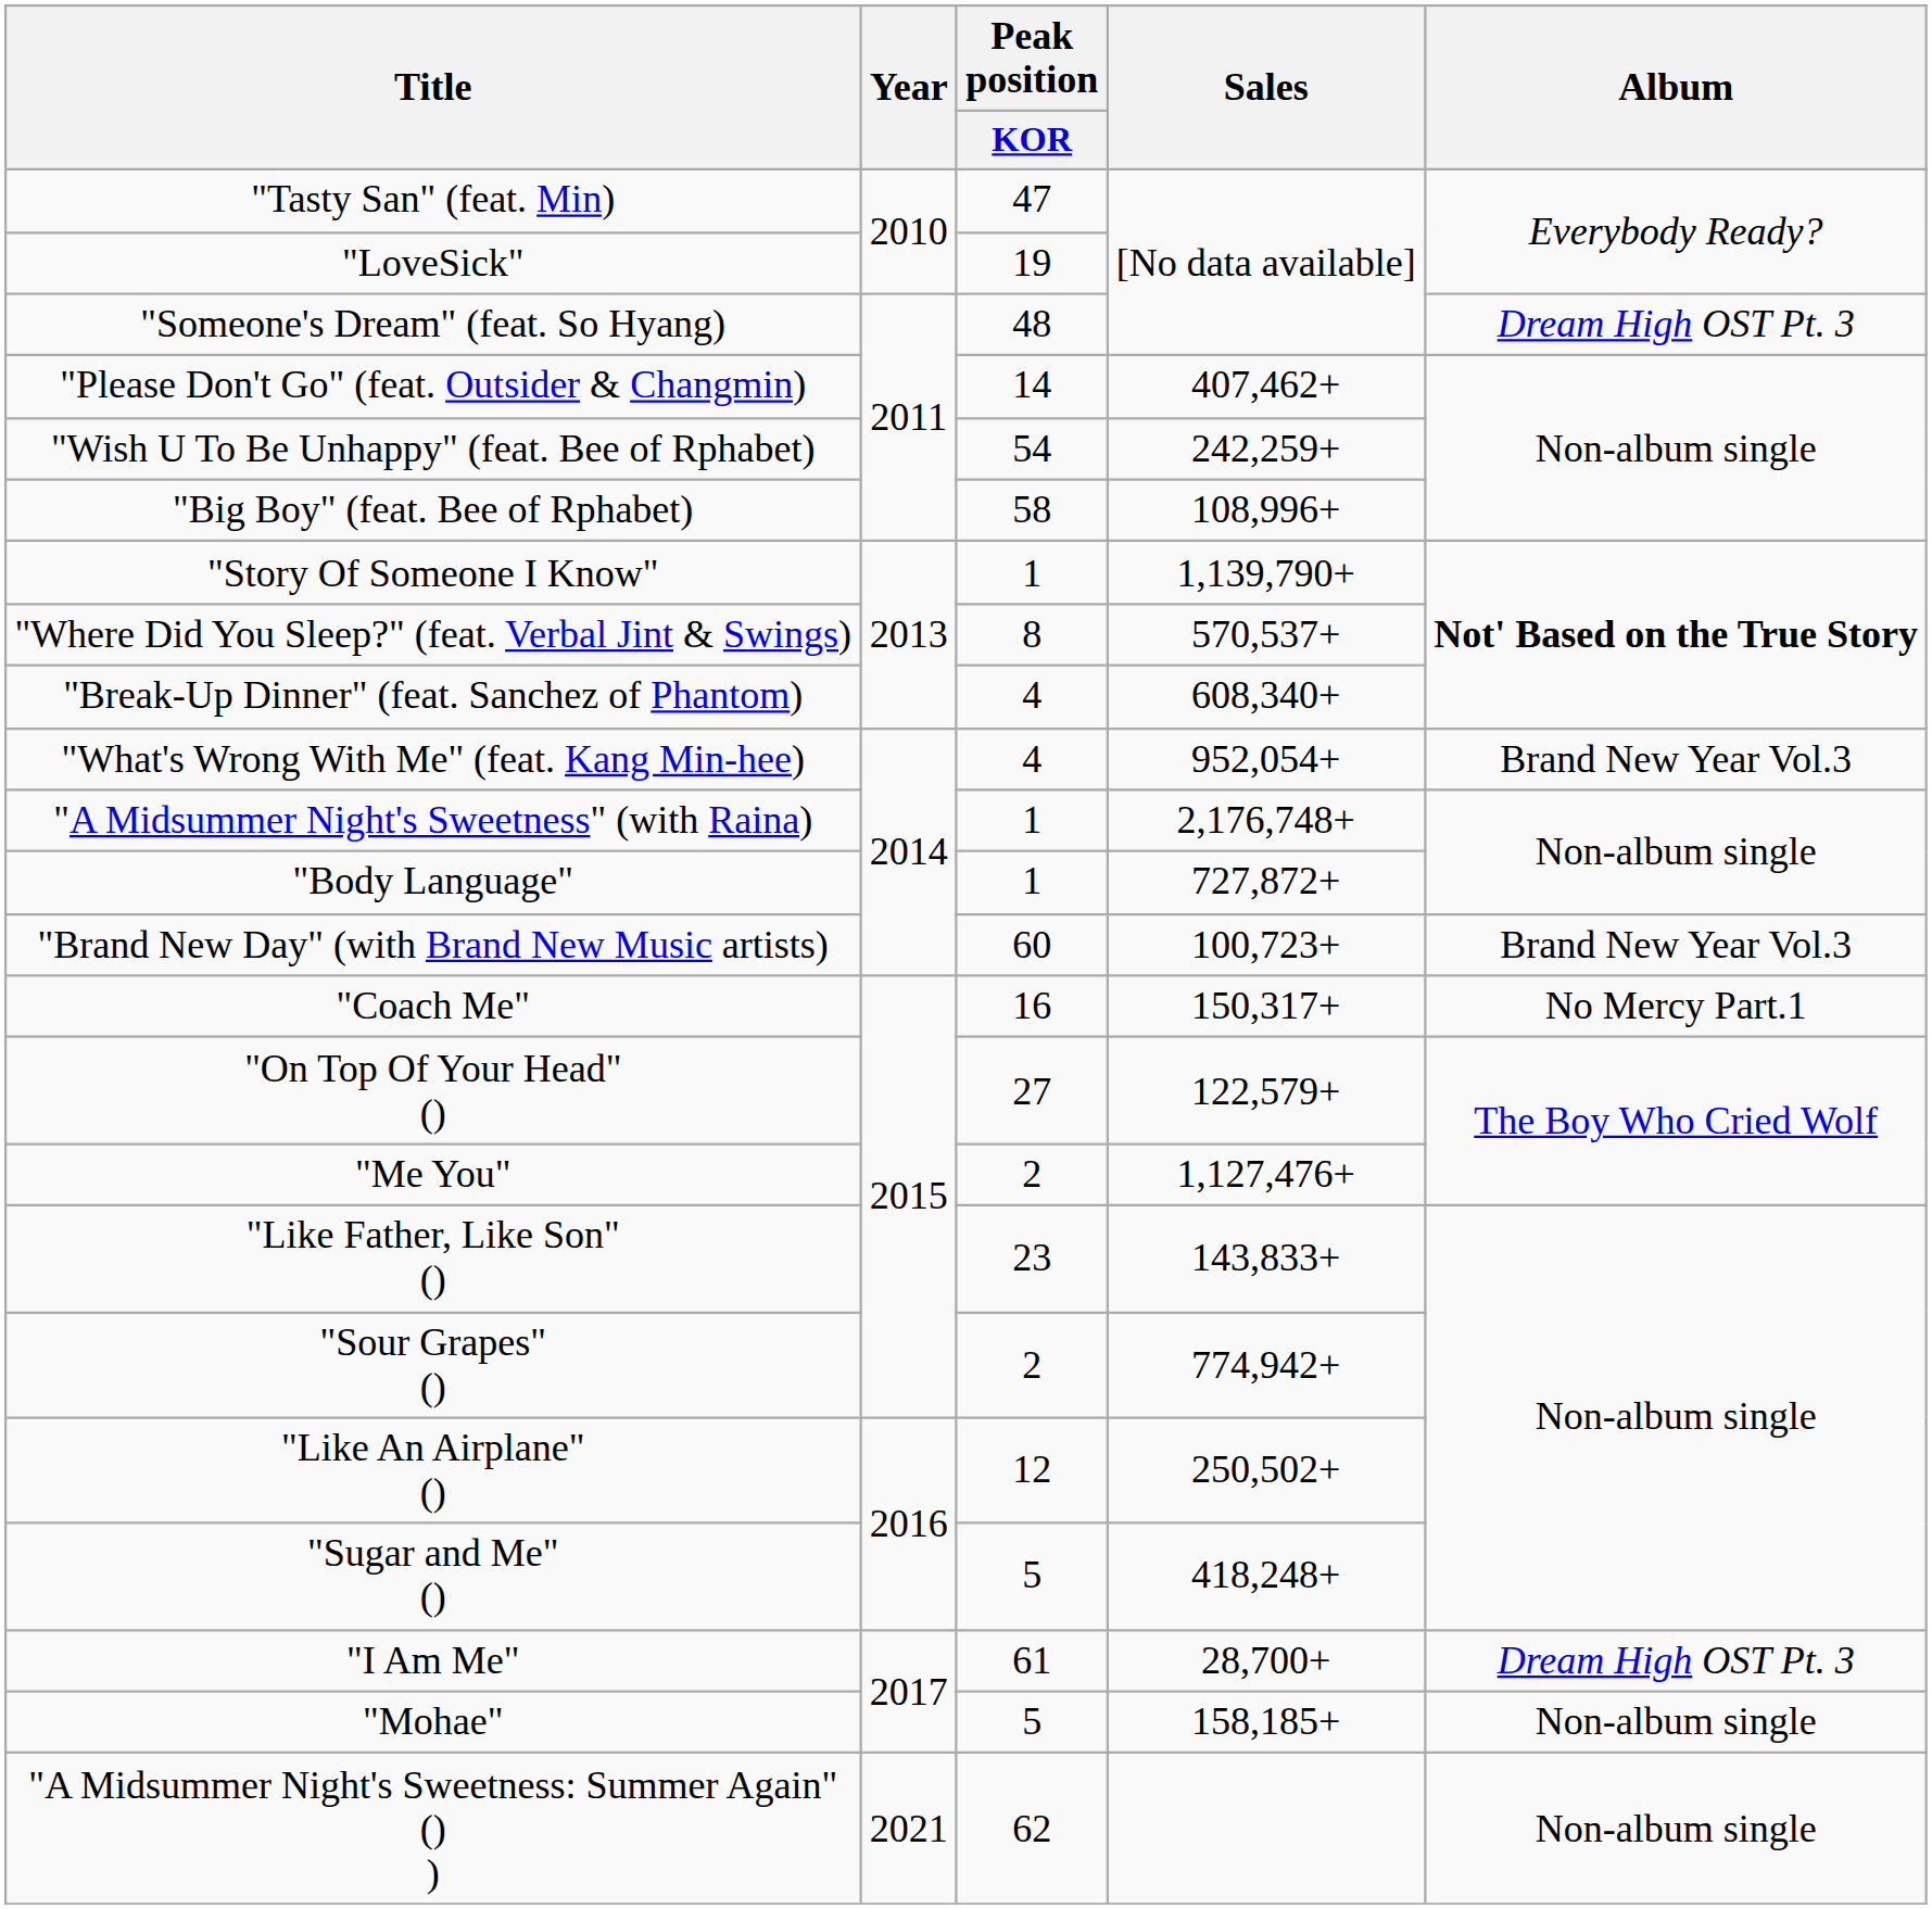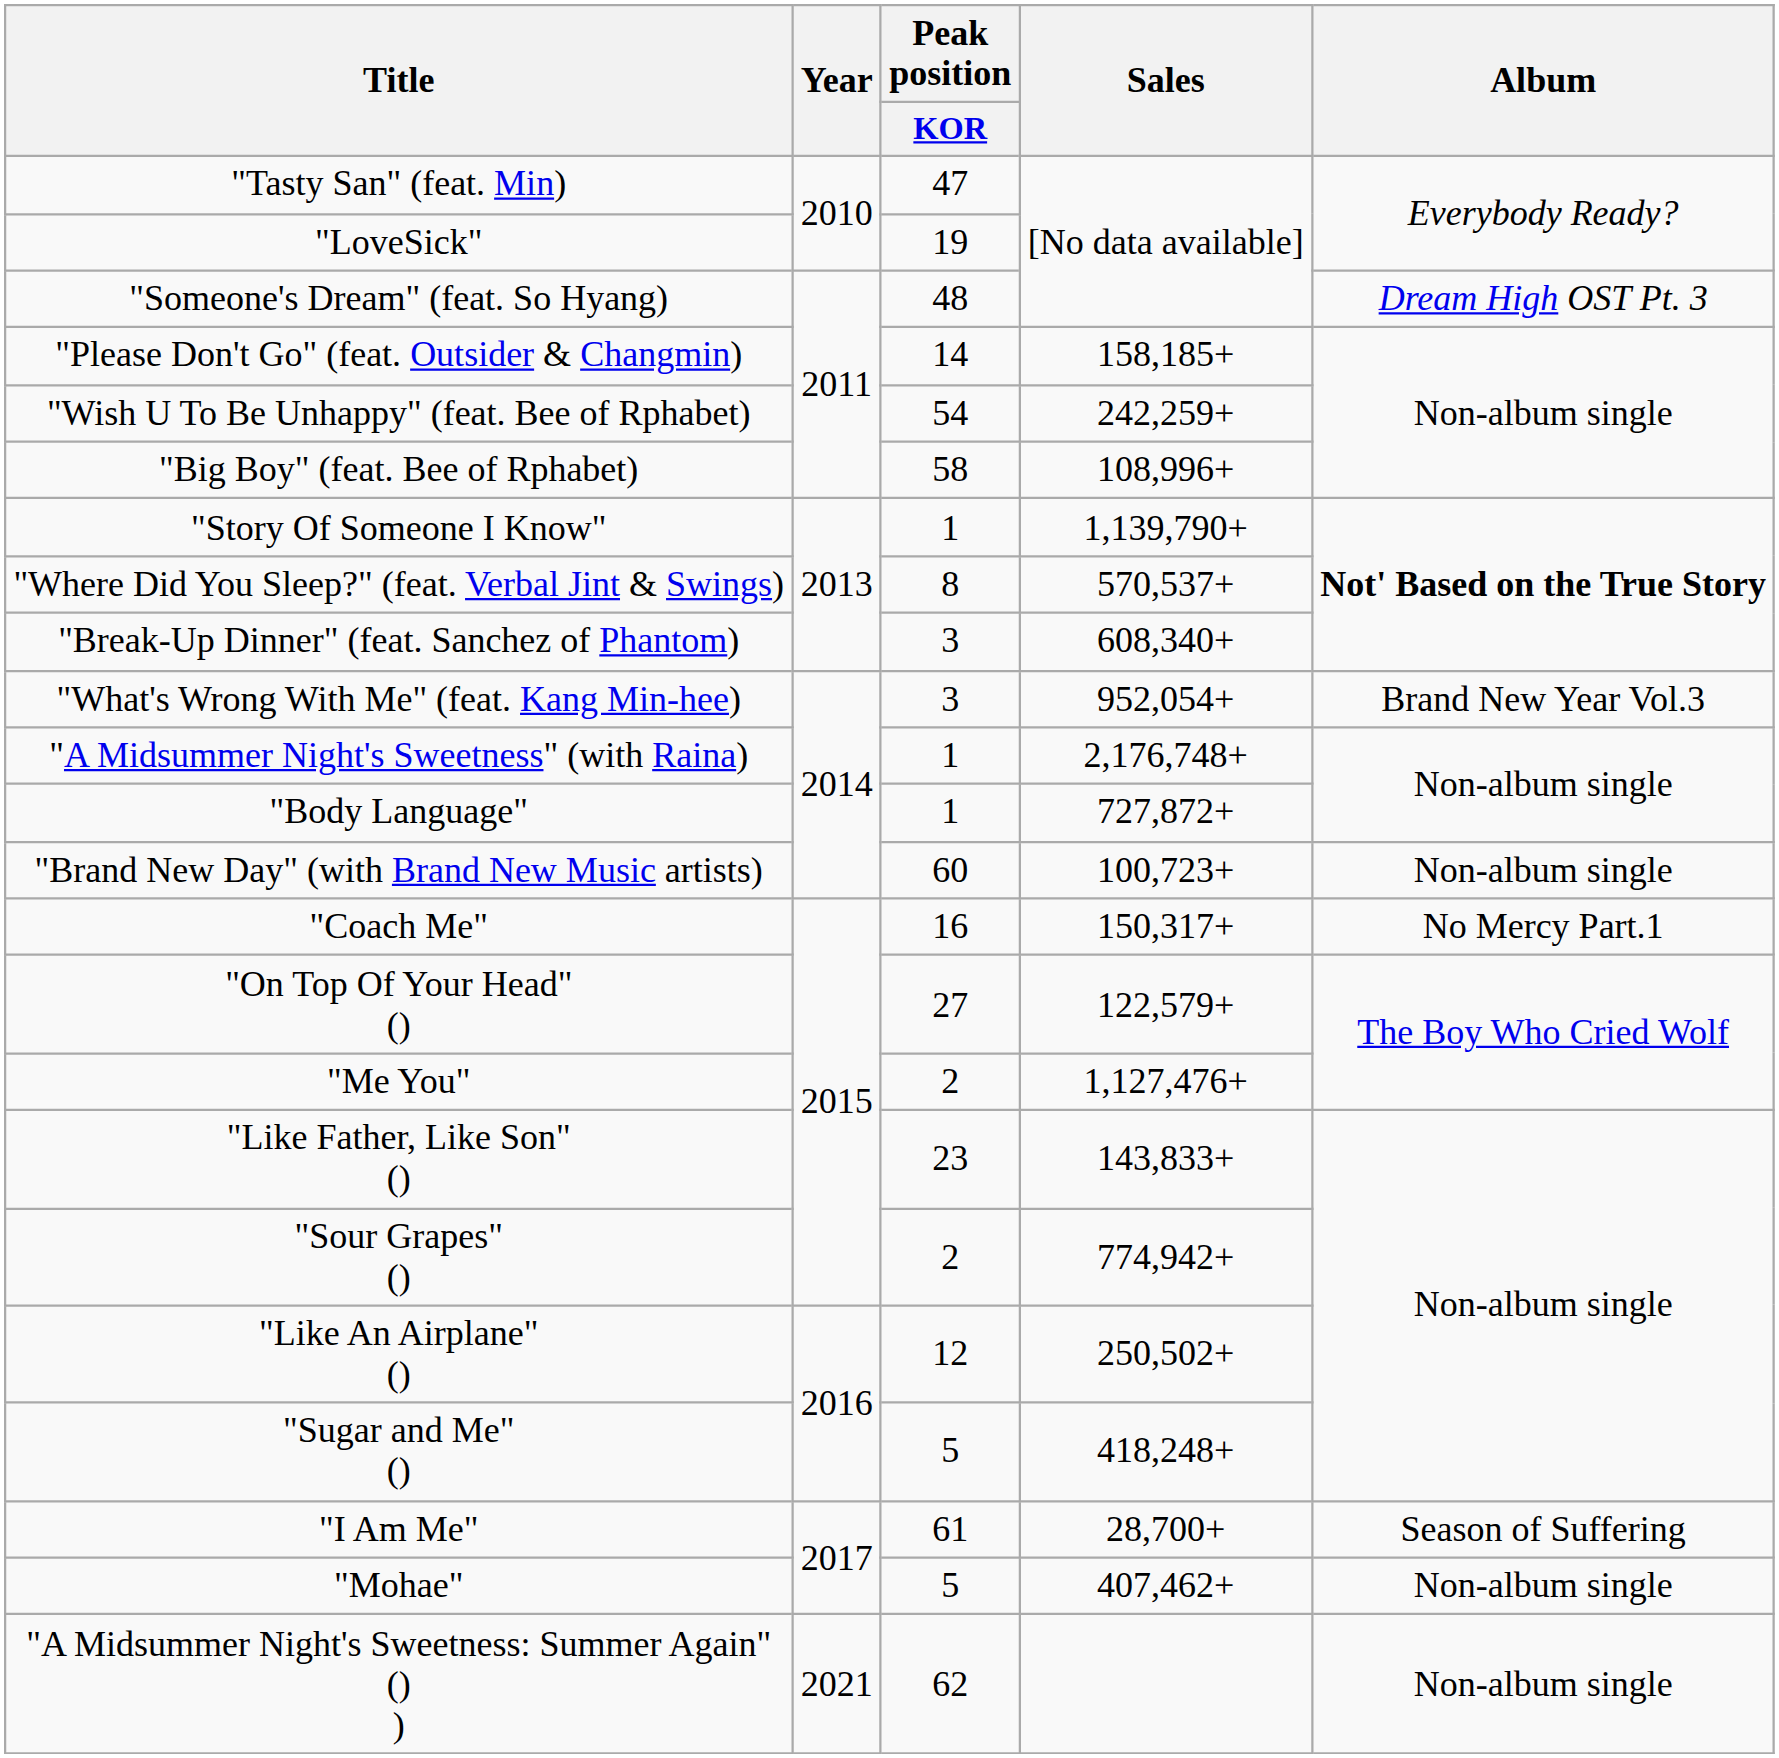"Please Don't Go" (feat. Outsider & Changmin) | Sales: 407,462+ -> 158,185+
"Break-Up Dinner" (feat. Sanchez of Phantom) | Peak position / KOR: 4 -> 3
"What's Wrong With Me" (feat. Kang Min-hee) | Peak position / KOR: 4 -> 3
"Brand New Day" (with Brand New Music artists) | Album: Brand New Year Vol.3 -> Non-album single
"I Am Me" | Album: Dream High OST Pt. 3 -> Season of Suffering
"Mohae" | Sales: 158,185+ -> 407,462+
